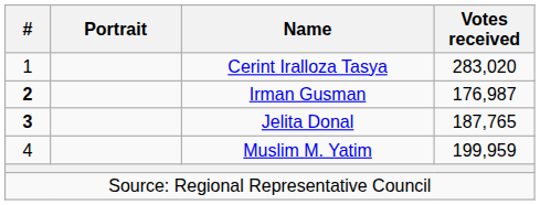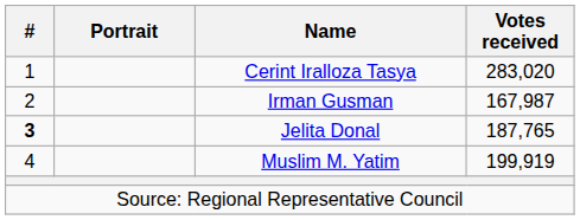Irman Gusman | #: bold -> normal
Irman Gusman | Votes received: 176,987 -> 167,987
Muslim M. Yatim | Votes received: 199,959 -> 199,919
